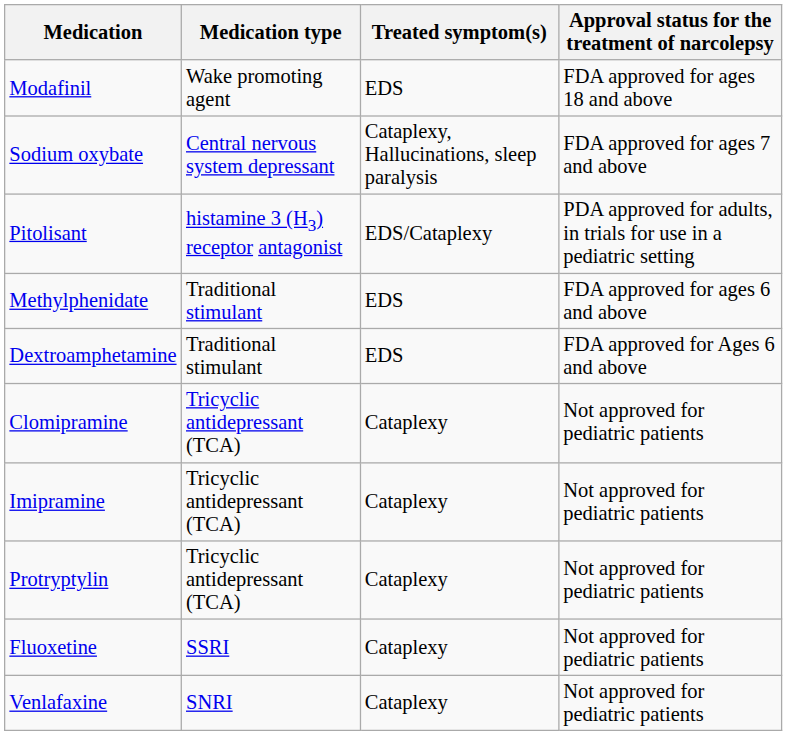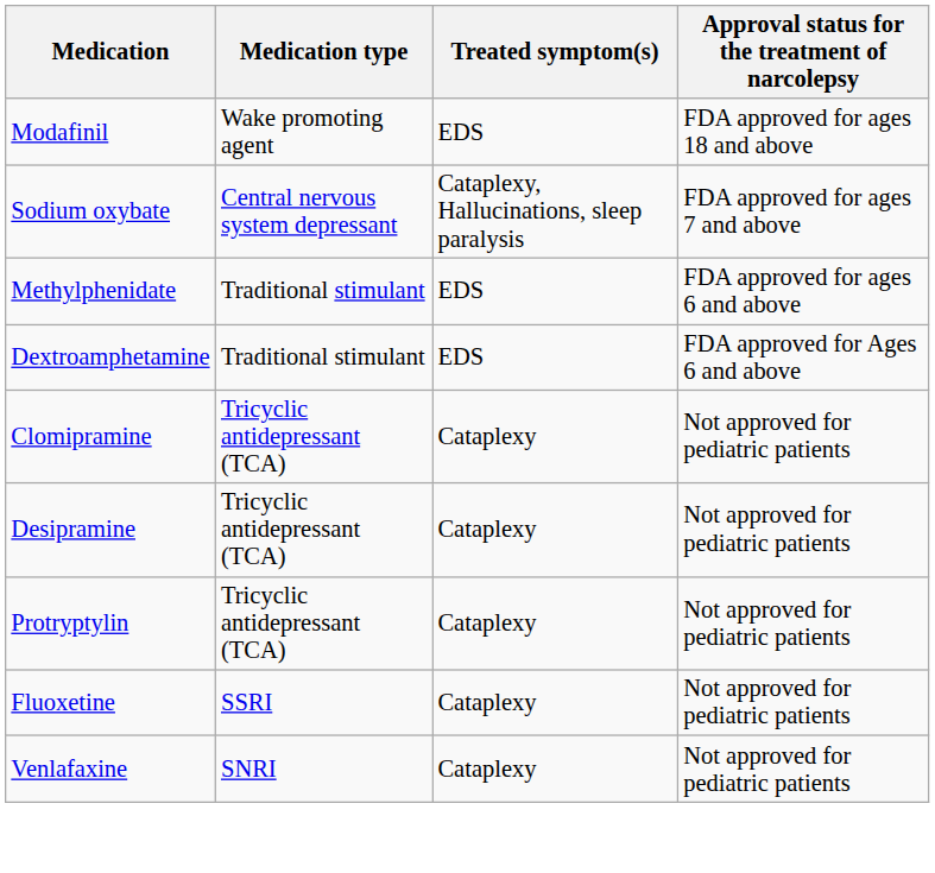- row: Pitolisant | histamine 3 (H3) receptor antagonist | EDS/Cataplexy | PDA approved for adults, in trials for use in a pediatric setting
+ row: Desipramine | Tricyclic antidepressant (TCA) | Cataplexy | Not approved for pediatric patients
- row: Imipramine | Tricyclic antidepressant (TCA) | Cataplexy | Not approved for pediatric patients
